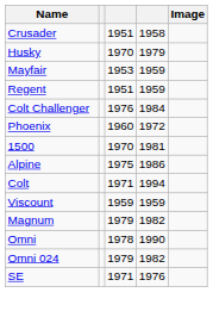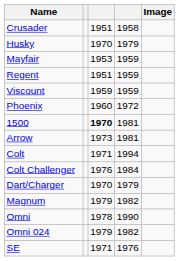rows swapped: Viscount <-> Colt Challenger
1500 | column 3: normal -> bold
- row: Alpine | 1975 | 1986
+ row: Arrow | 1973 | 1981
+ row: Dart/Charger | 1970 | 1979
